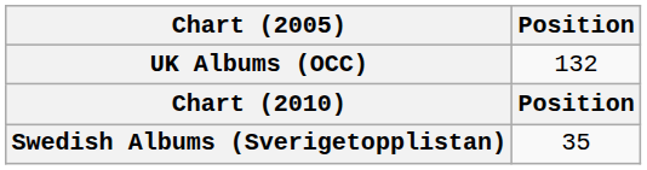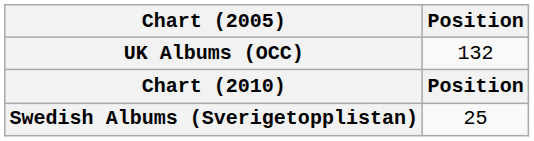Swedish Albums (Sverigetopplistan) | Position: 35 -> 25
